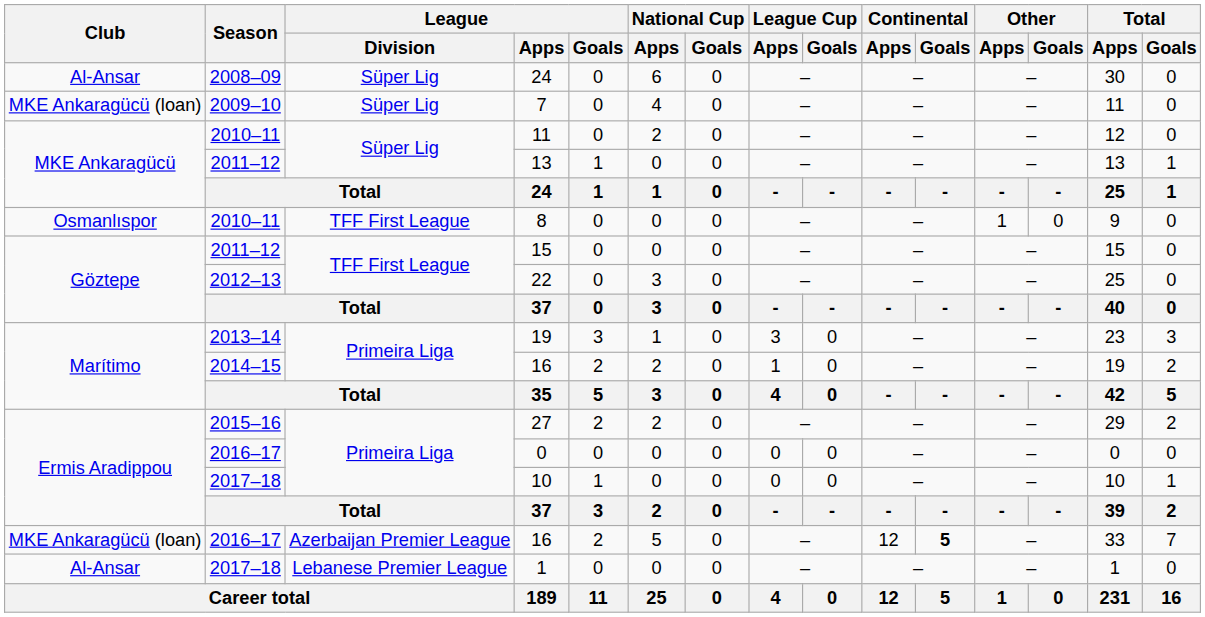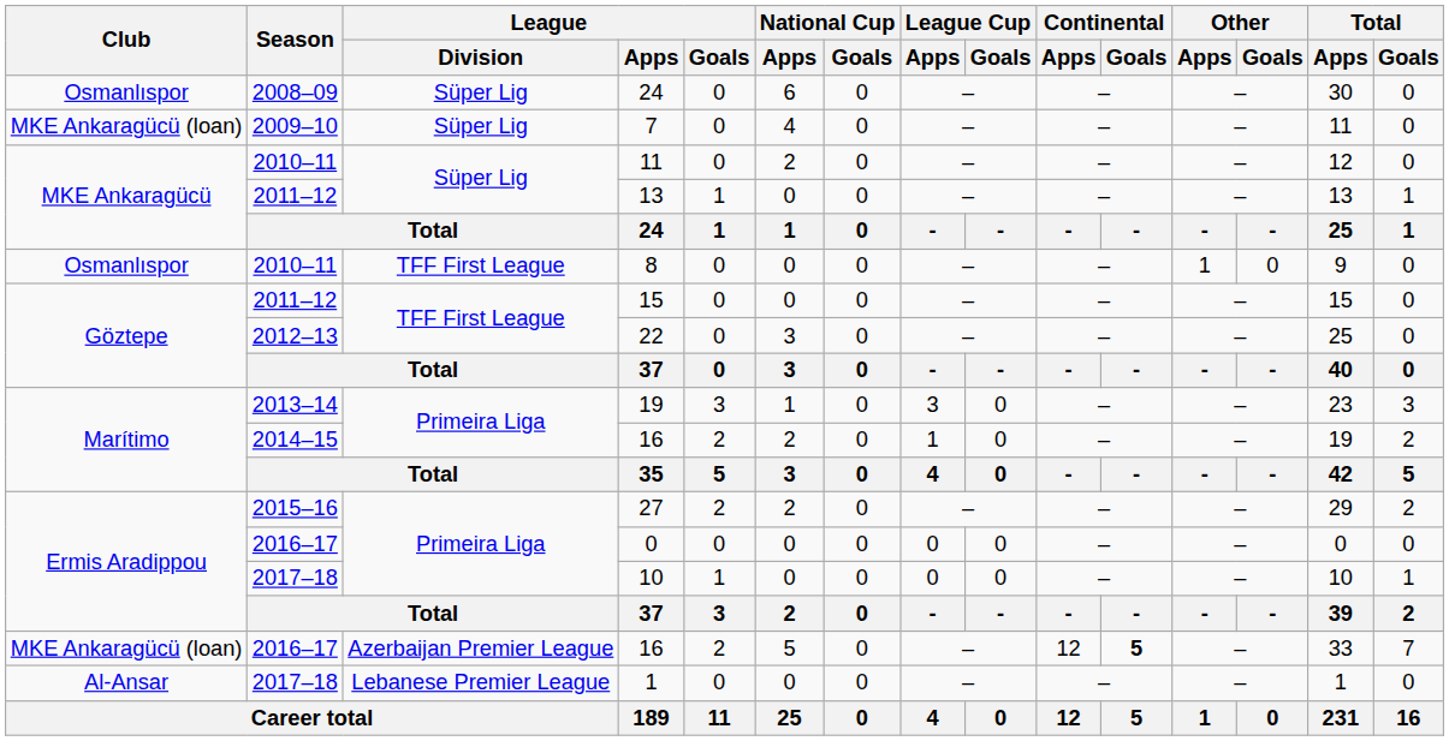2008–09 / 24 | Club: Al-Ansar -> Osmanlıspor
